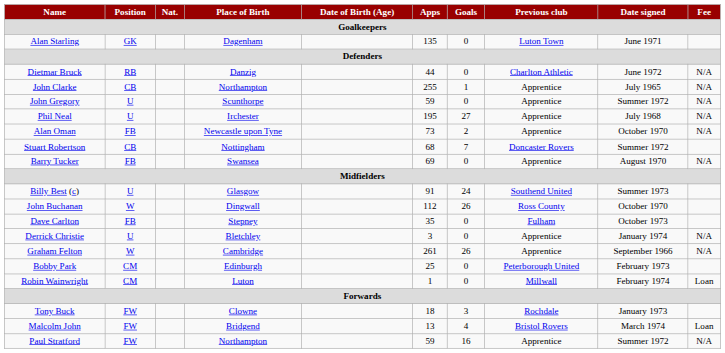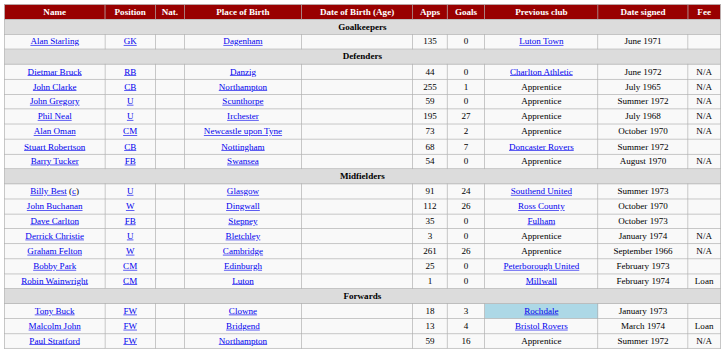Alan Oman | Position: FB -> CM
Barry Tucker | Apps: 69 -> 54
Tony Buck | Previous club: no background -> lightblue background
